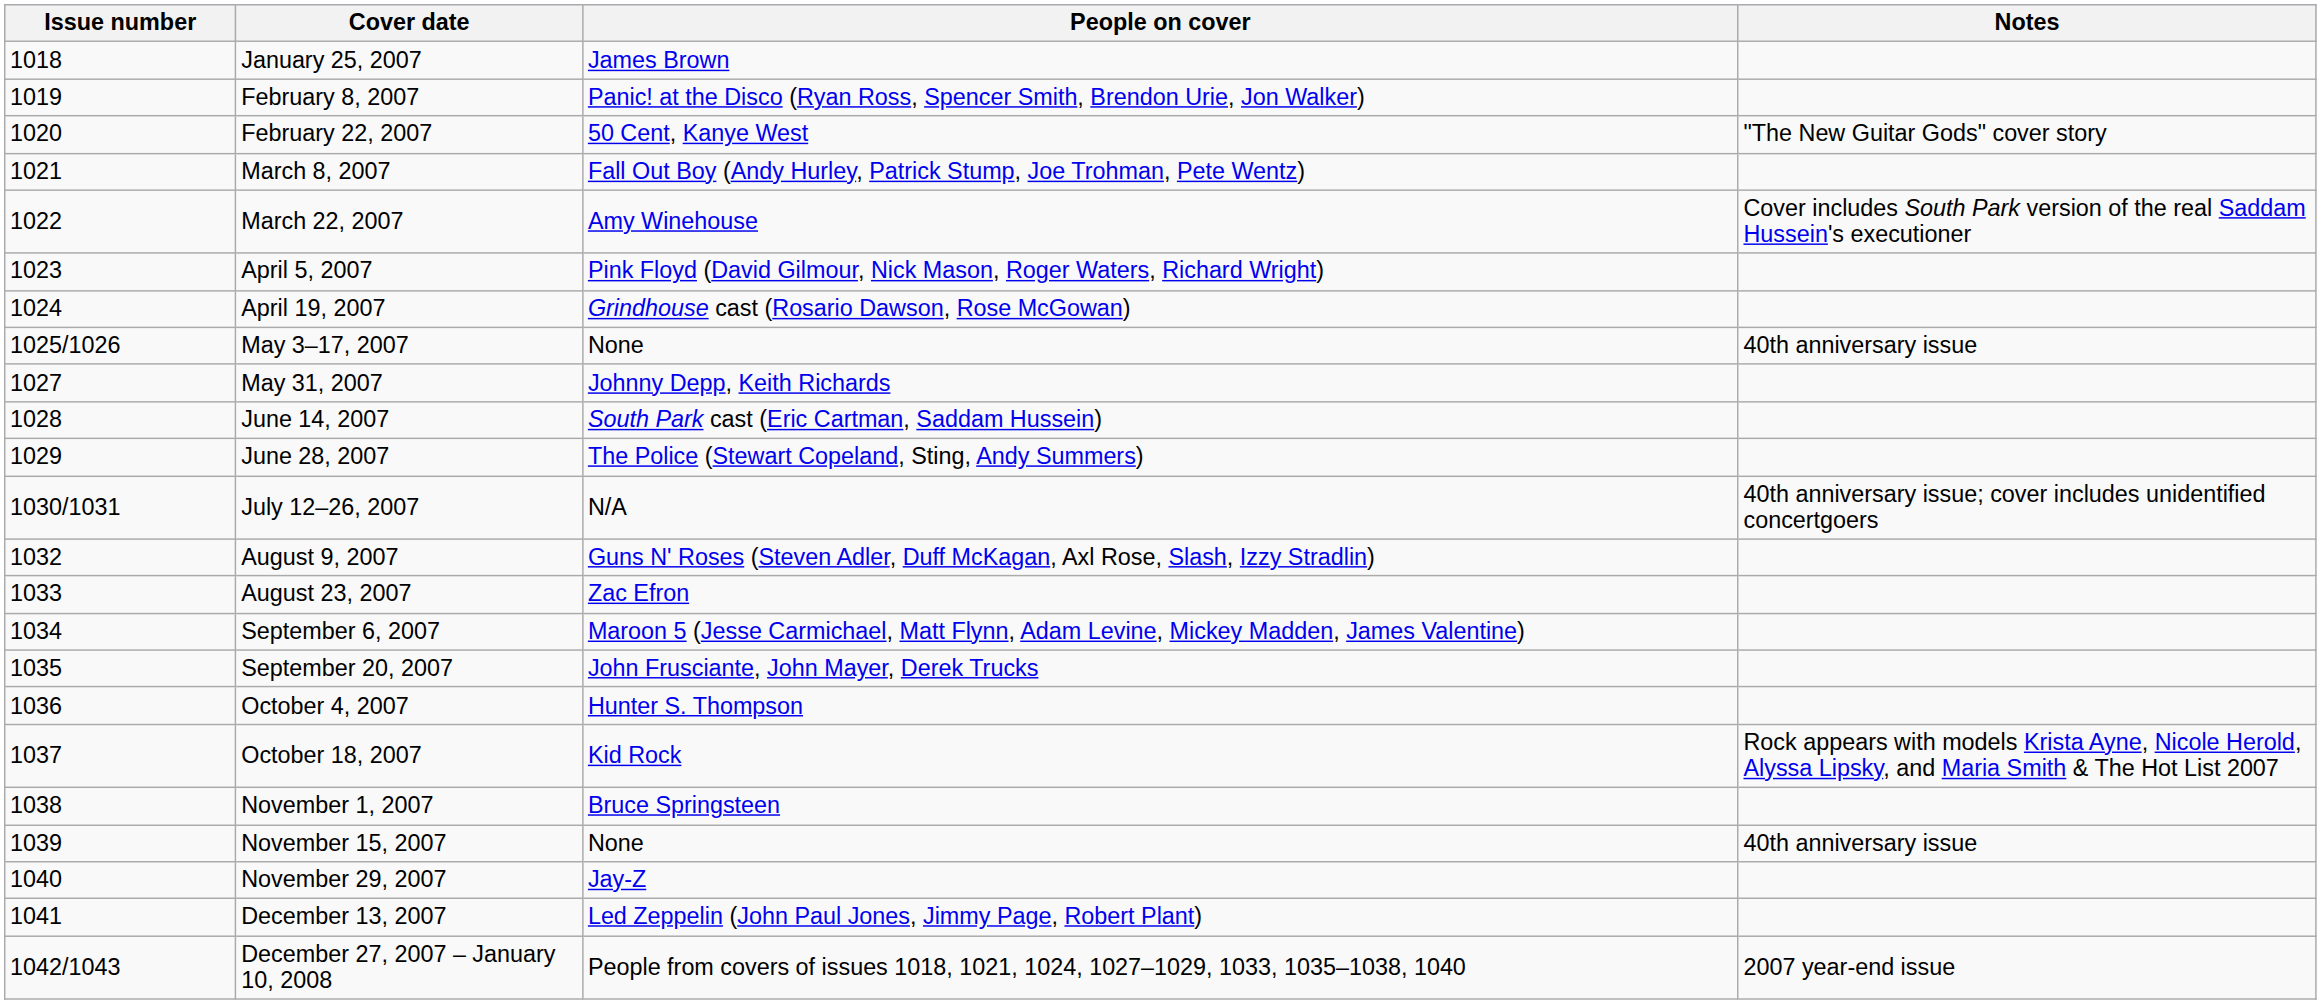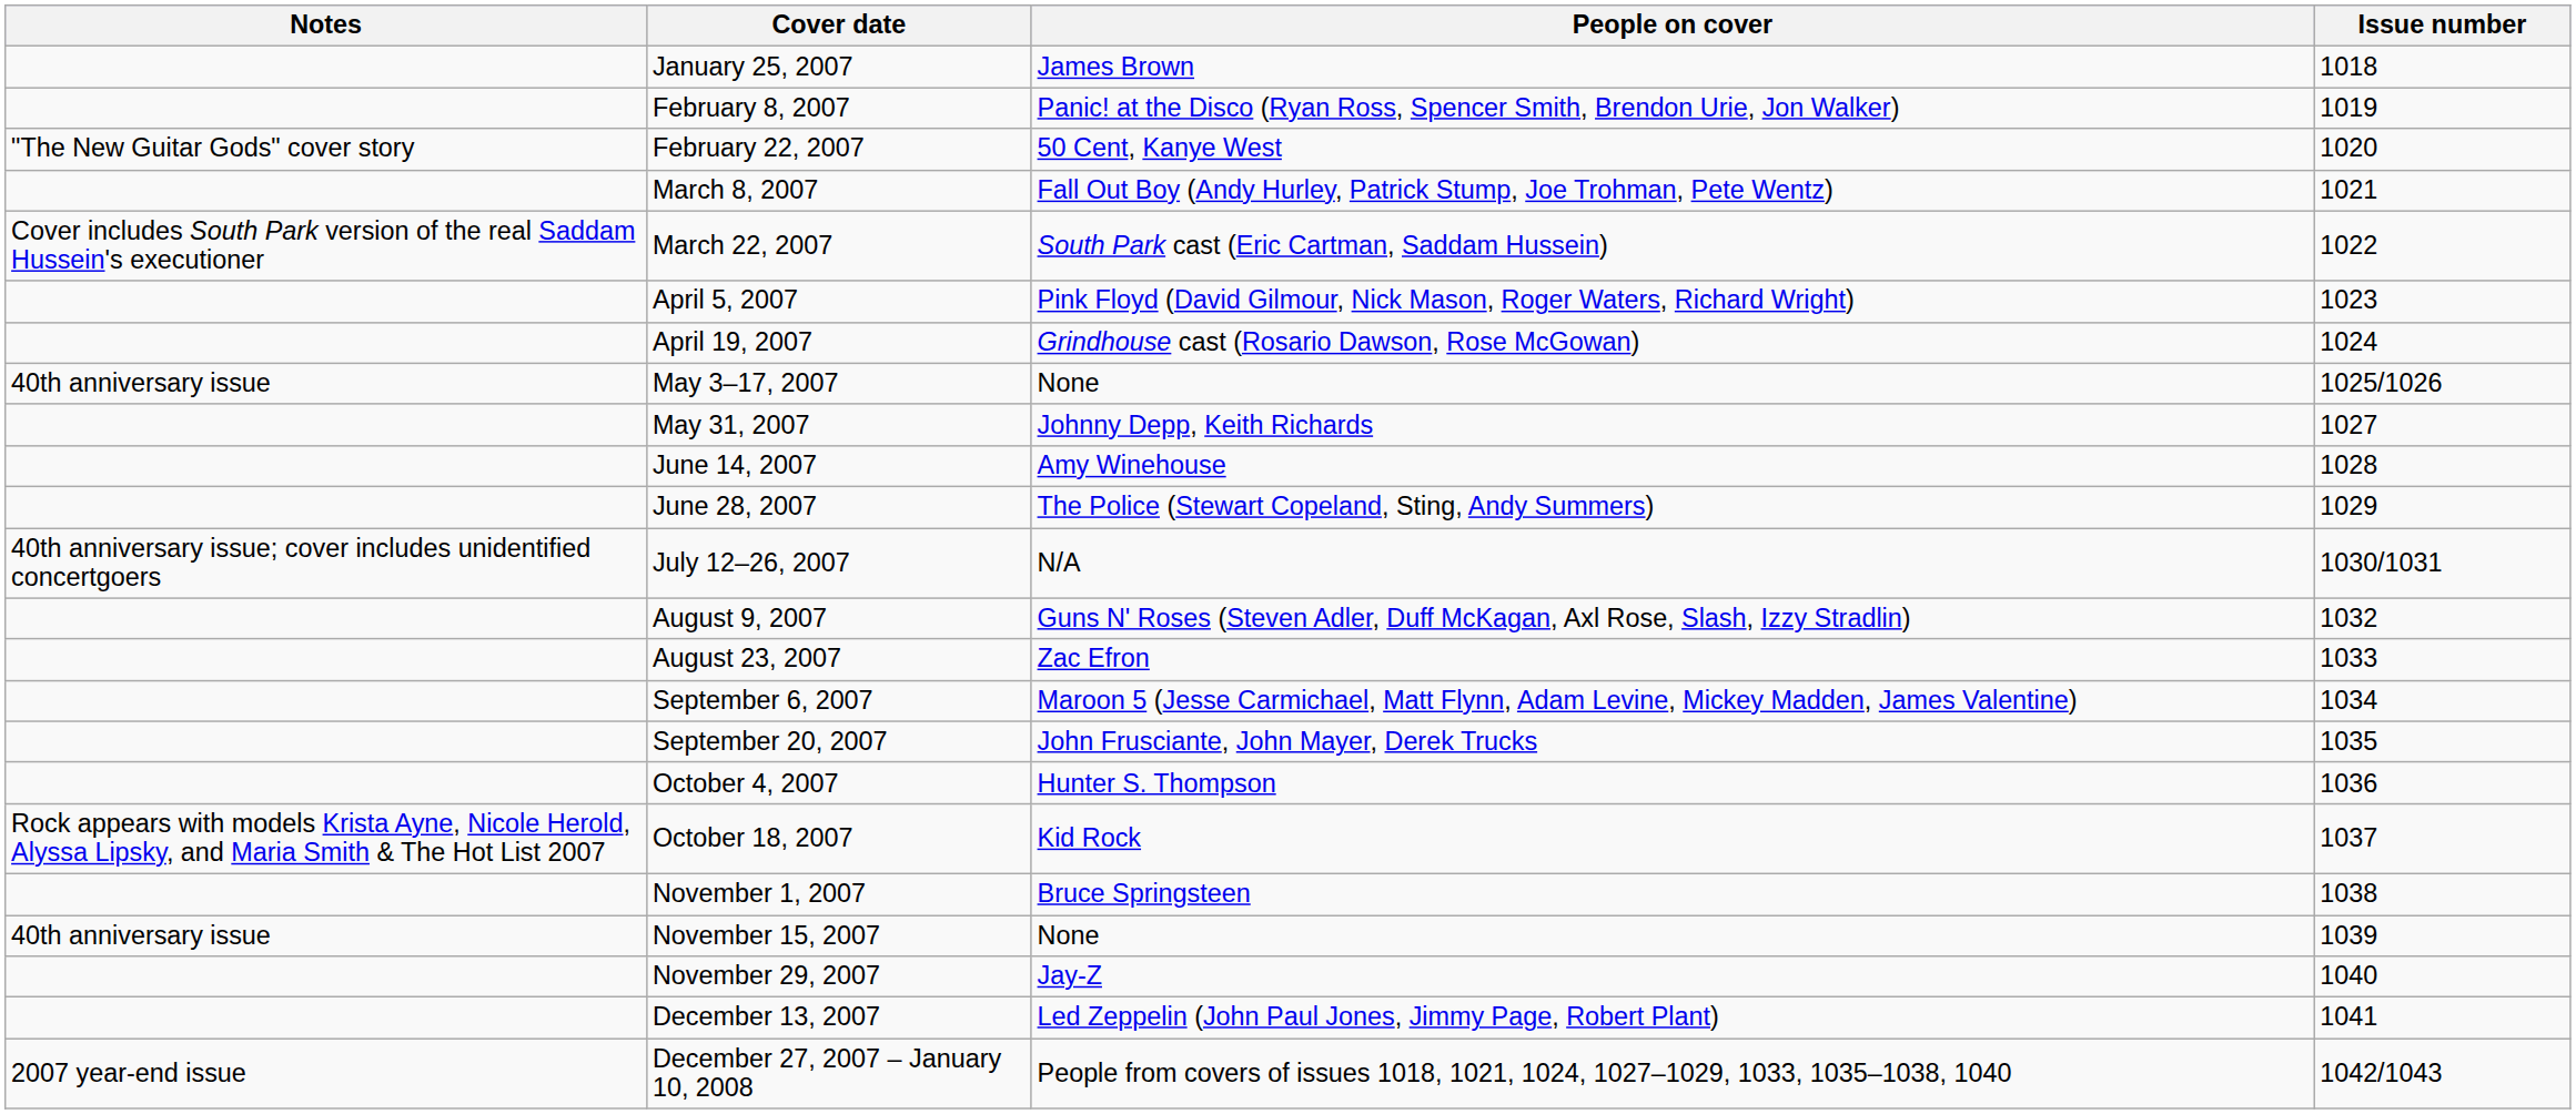columns swapped: Issue number <-> Notes
March 22, 2007 | People on cover: Amy Winehouse -> South Park cast (Eric Cartman, Saddam Hussein)
June 14, 2007 | People on cover: South Park cast (Eric Cartman, Saddam Hussein) -> Amy Winehouse
